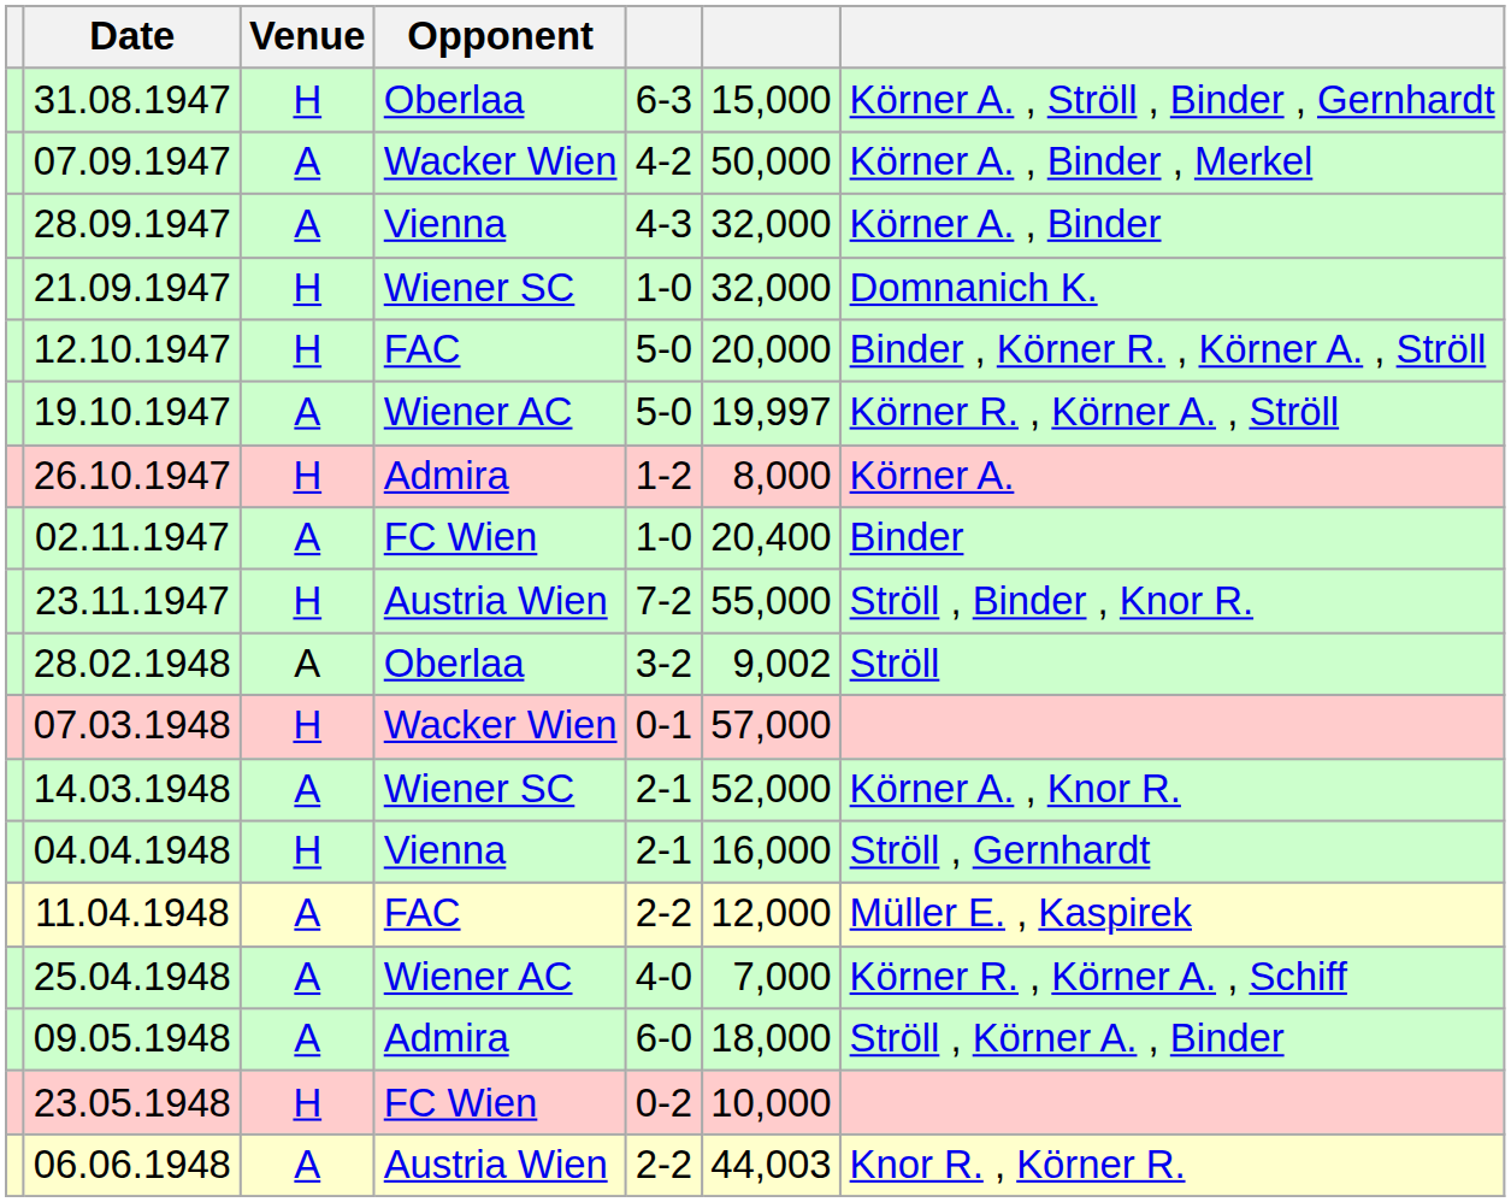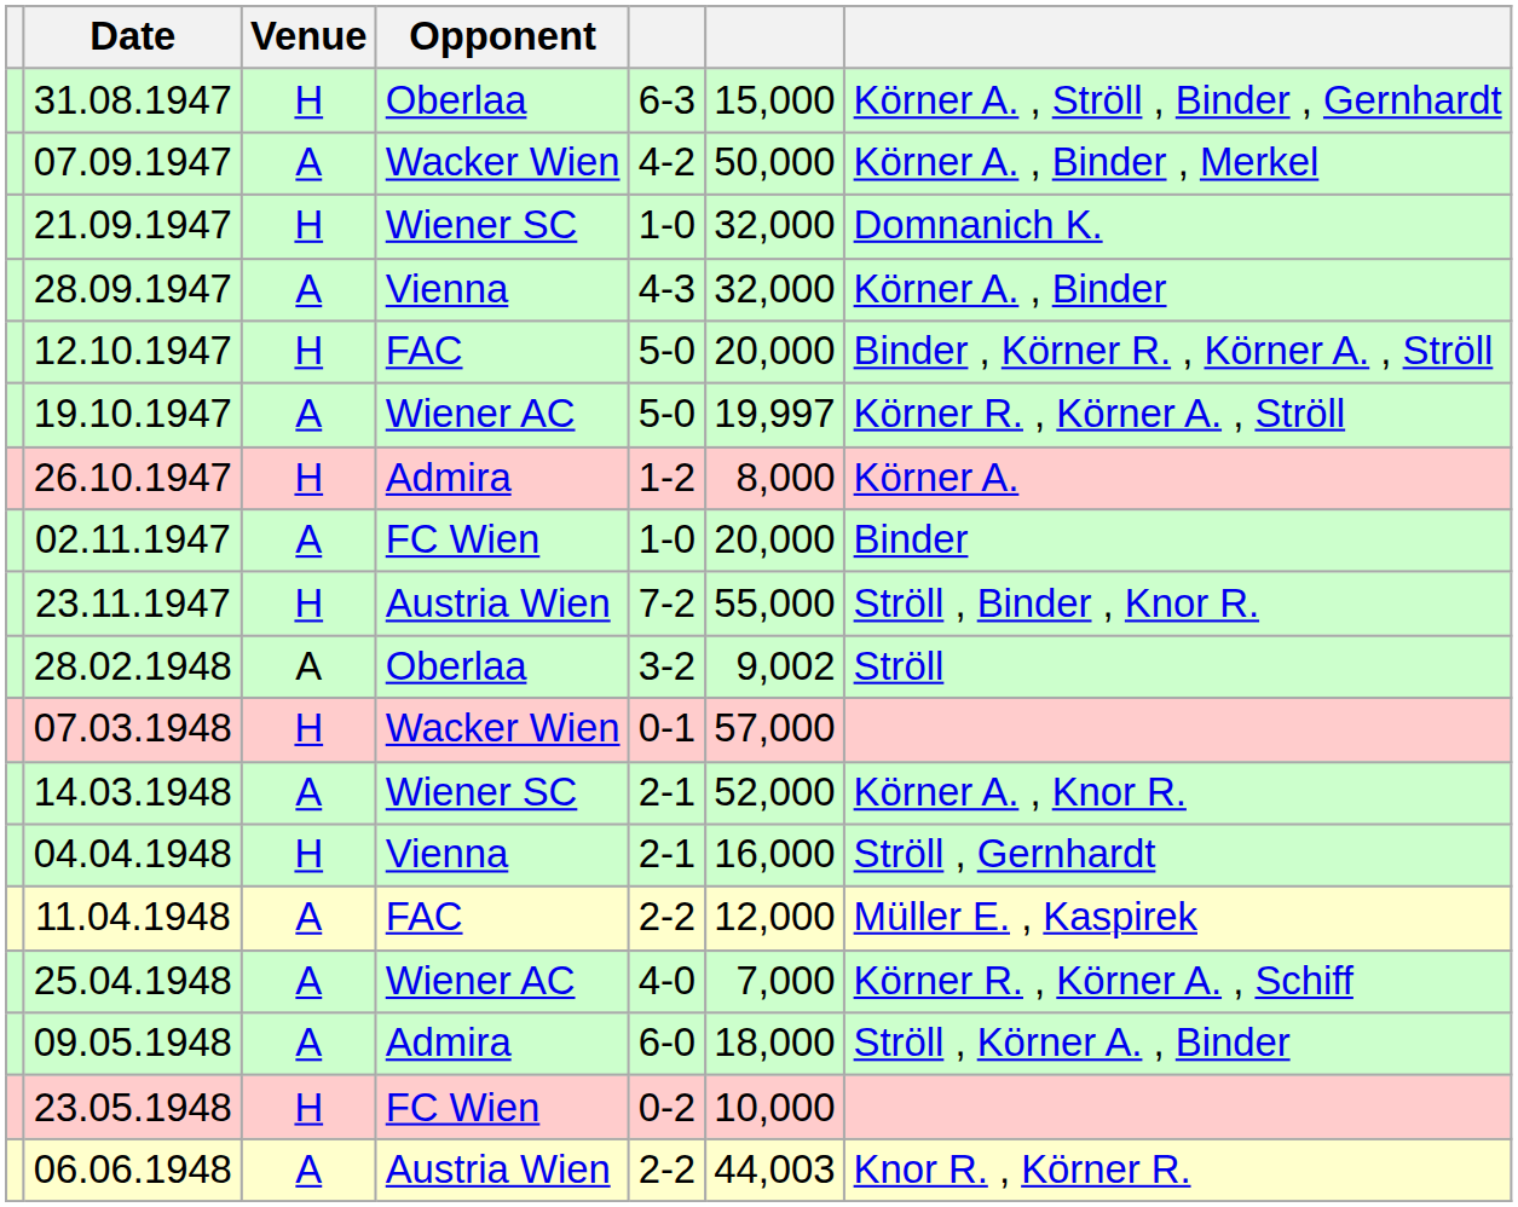rows swapped: 21.09.1947 <-> 28.09.1947
02.11.1947 | column 6: 20,400 -> 20,000
